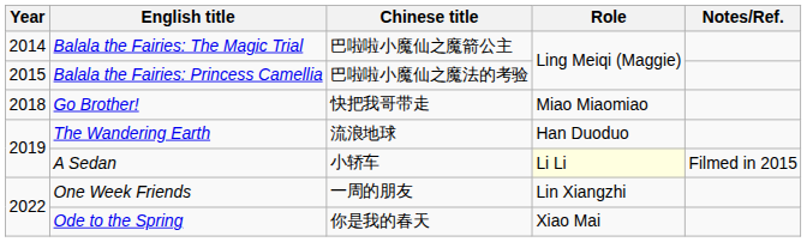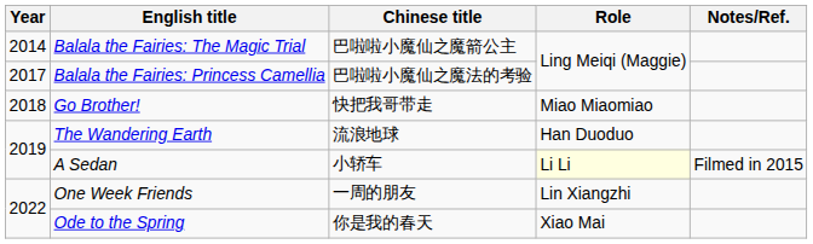Balala the Fairies: Princess Camellia | Year: 2015 -> 2017
